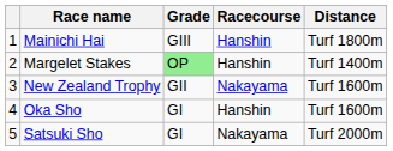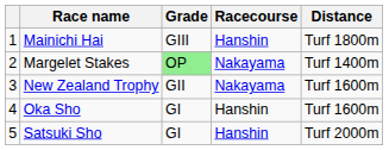Margelet Stakes | Racecourse: Hanshin -> Nakayama
Satsuki Sho | Racecourse: Nakayama -> Hanshin
